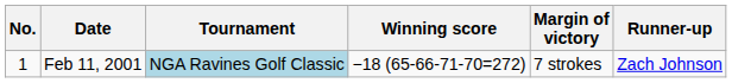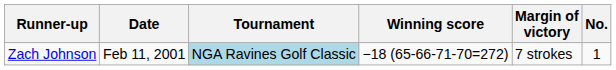columns swapped: No. <-> Runner-up
